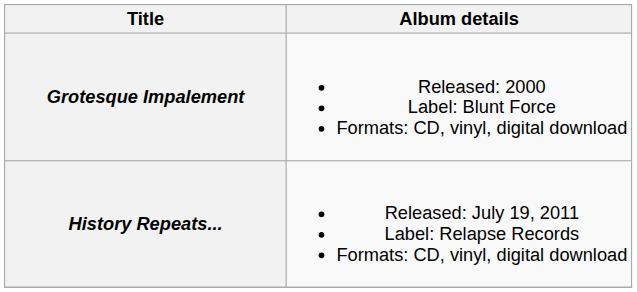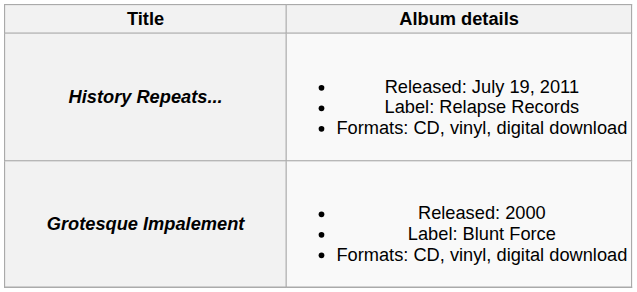rows swapped: Grotesque Impalement <-> History Repeats...
